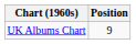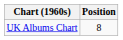UK Albums Chart | Position: 9 -> 8
